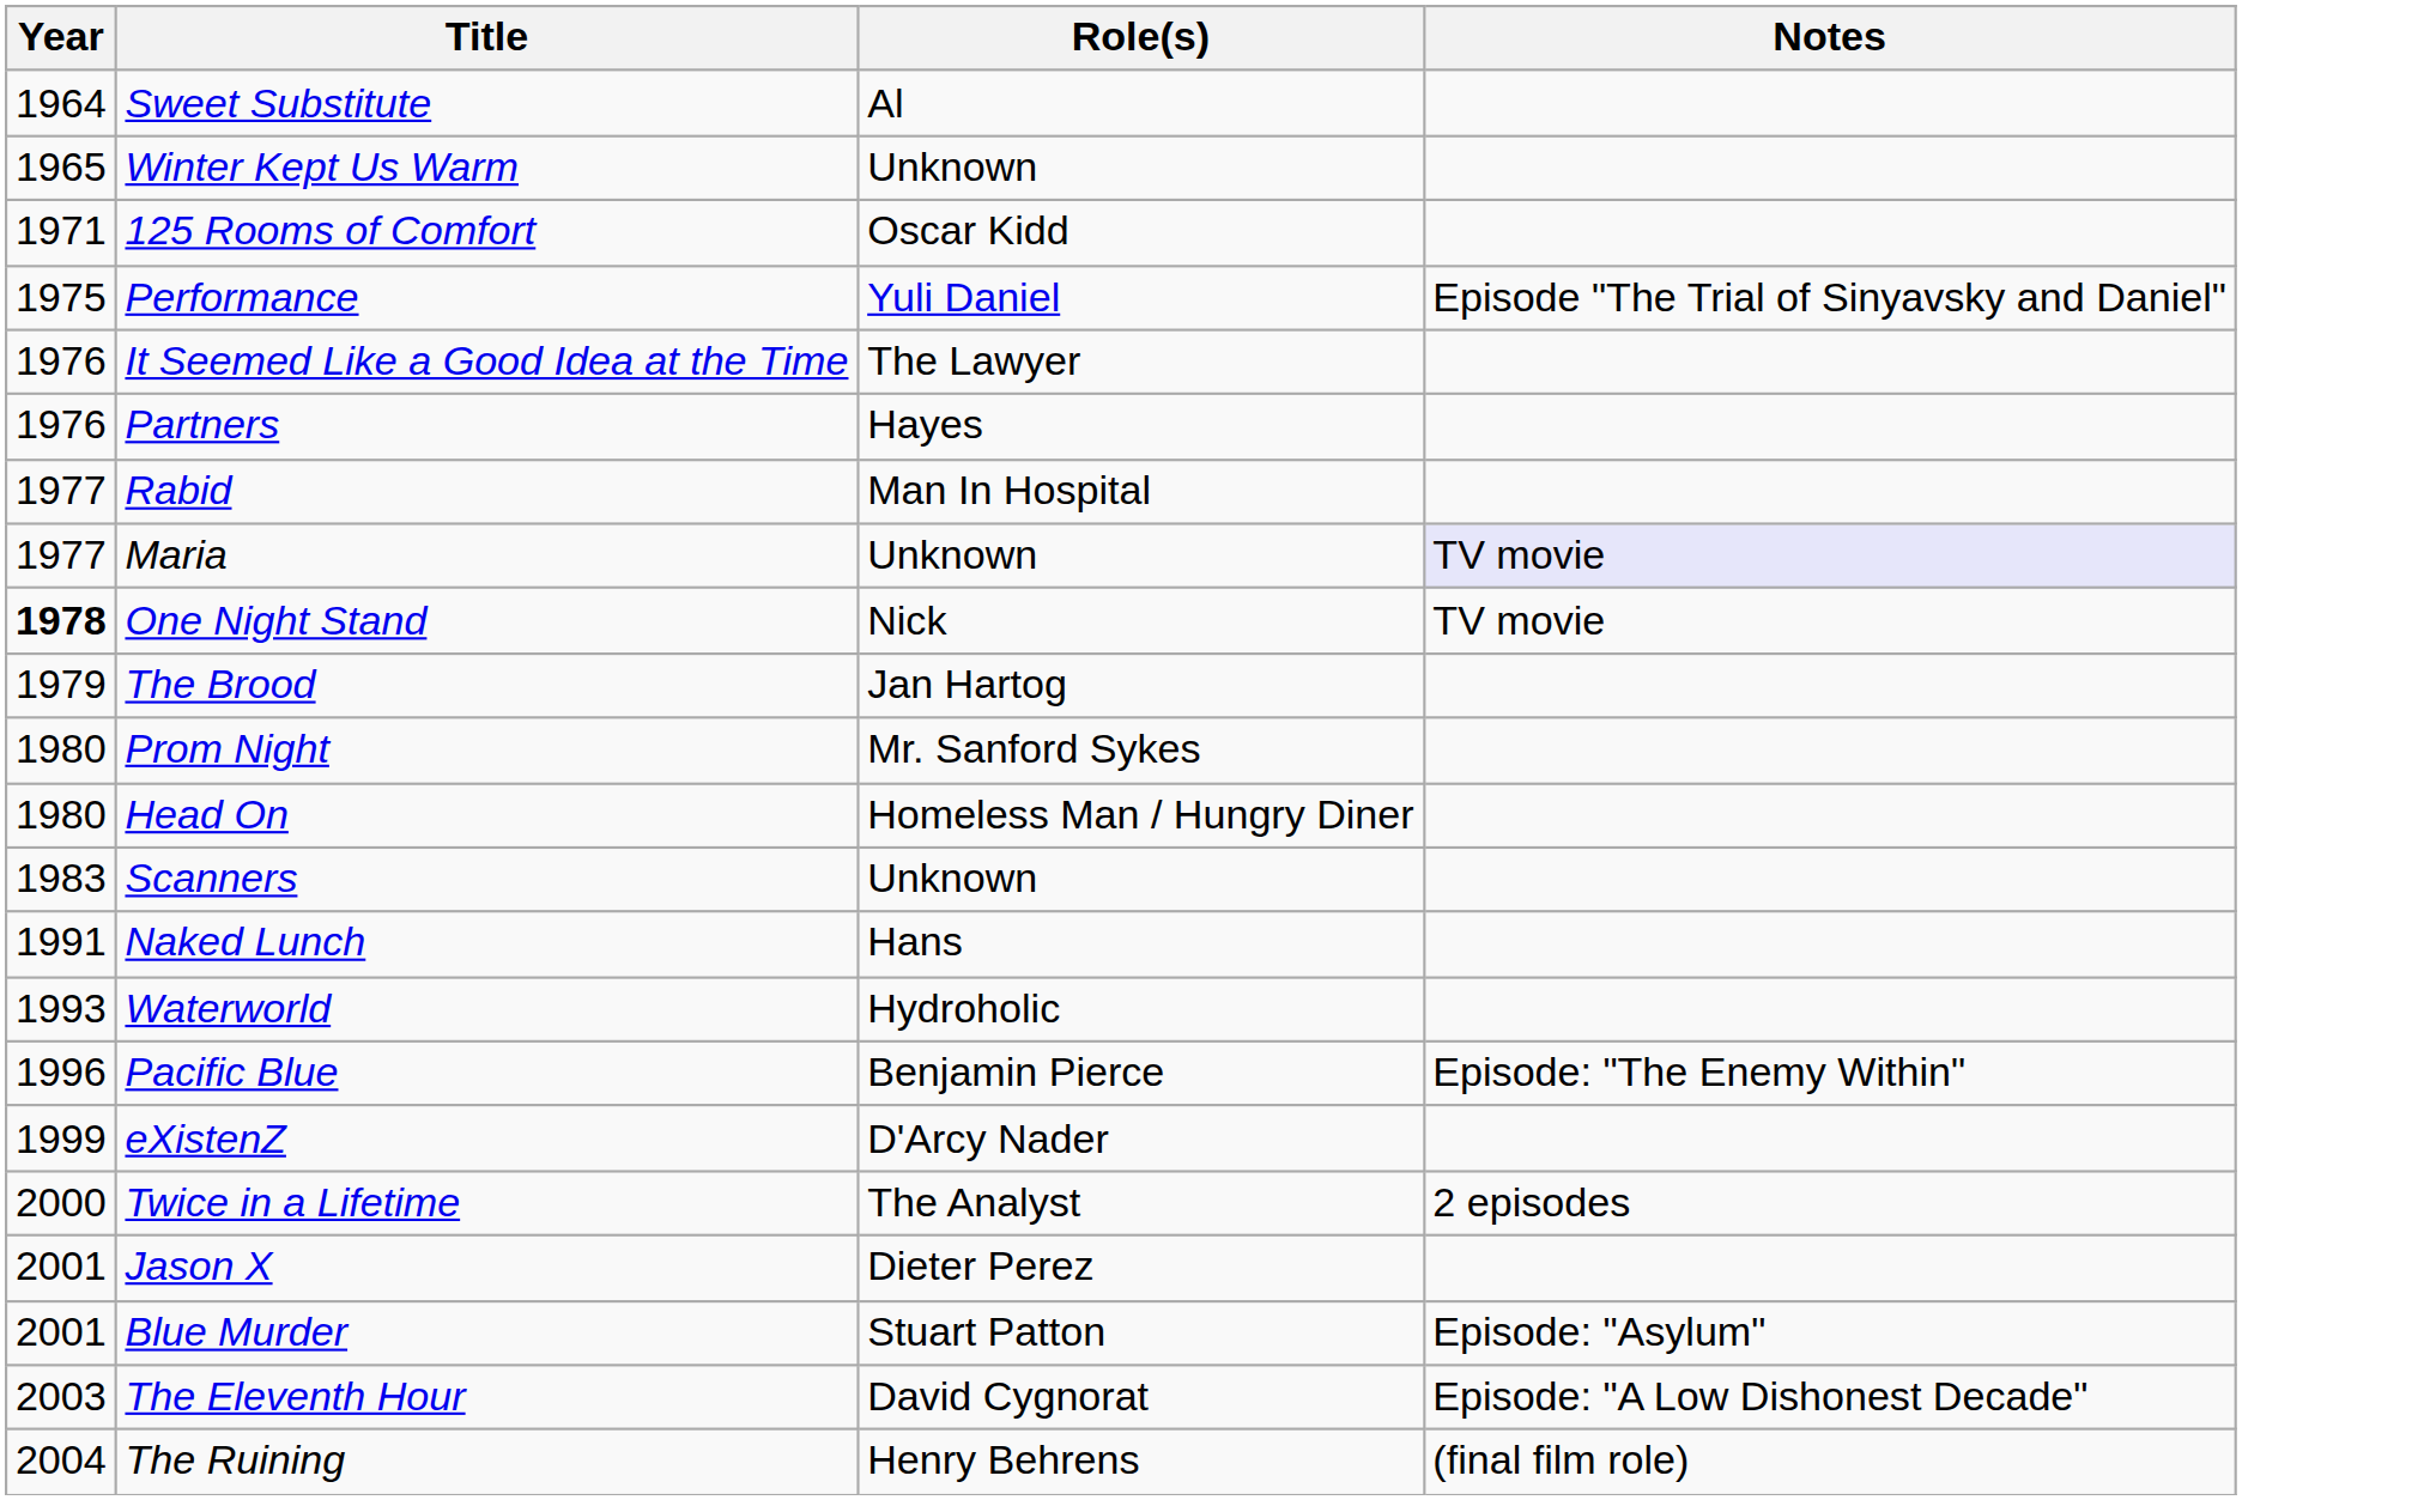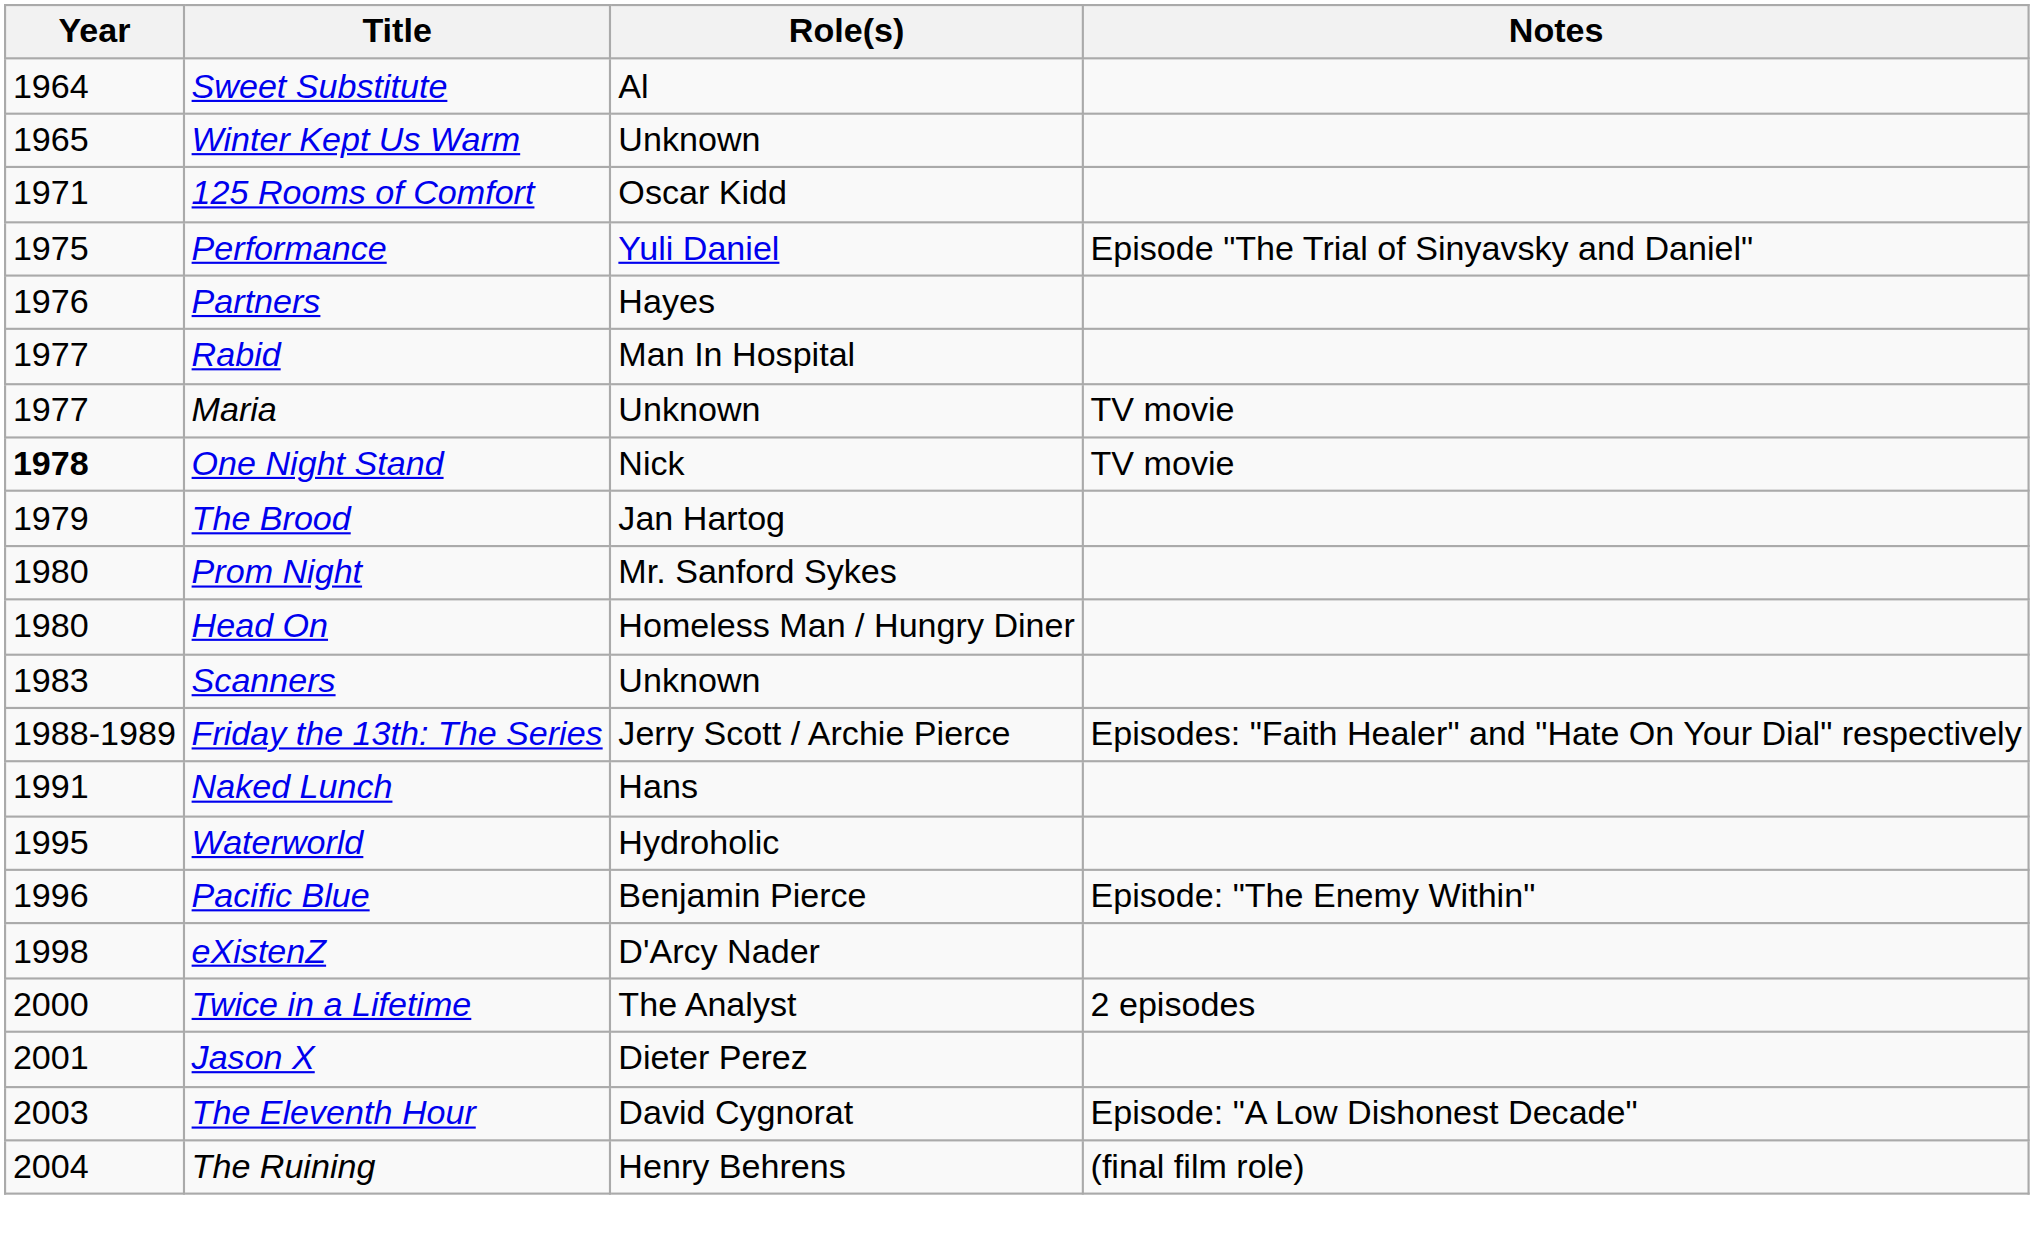- row: 1976 | It Seemed Like a Good Idea at the Time | The Lawyer
Maria | Notes: lavender background -> no background
+ row: 1988-1989 | Friday the 13th: The Series | Jerry Scott / Archie Pierce | Episodes: "Faith Healer" and "Hate On Your Dial" respectively
Waterworld | Year: 1993 -> 1995
eXistenZ | Year: 1999 -> 1998
- row: 2001 | Blue Murder | Stuart Patton | Episode: "Asylum"
